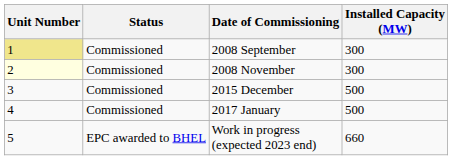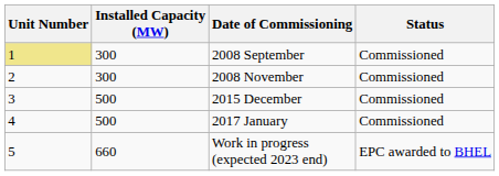columns swapped: Installed Capacity (MW) <-> Status
2008 November | Unit Number: lightyellow background -> no background
